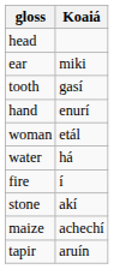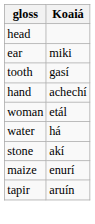hand | Koaiá: enurí -> achechí
- row: fire | í
maize | Koaiá: achechí -> enurí
